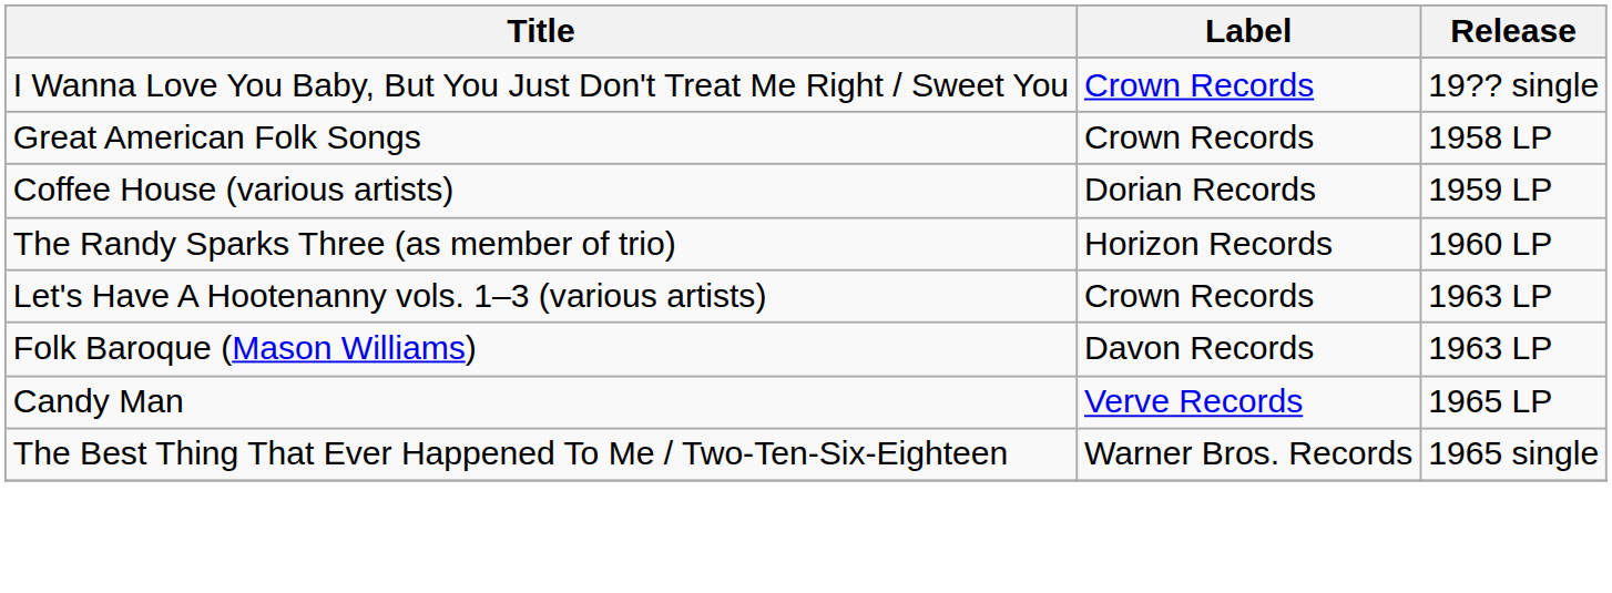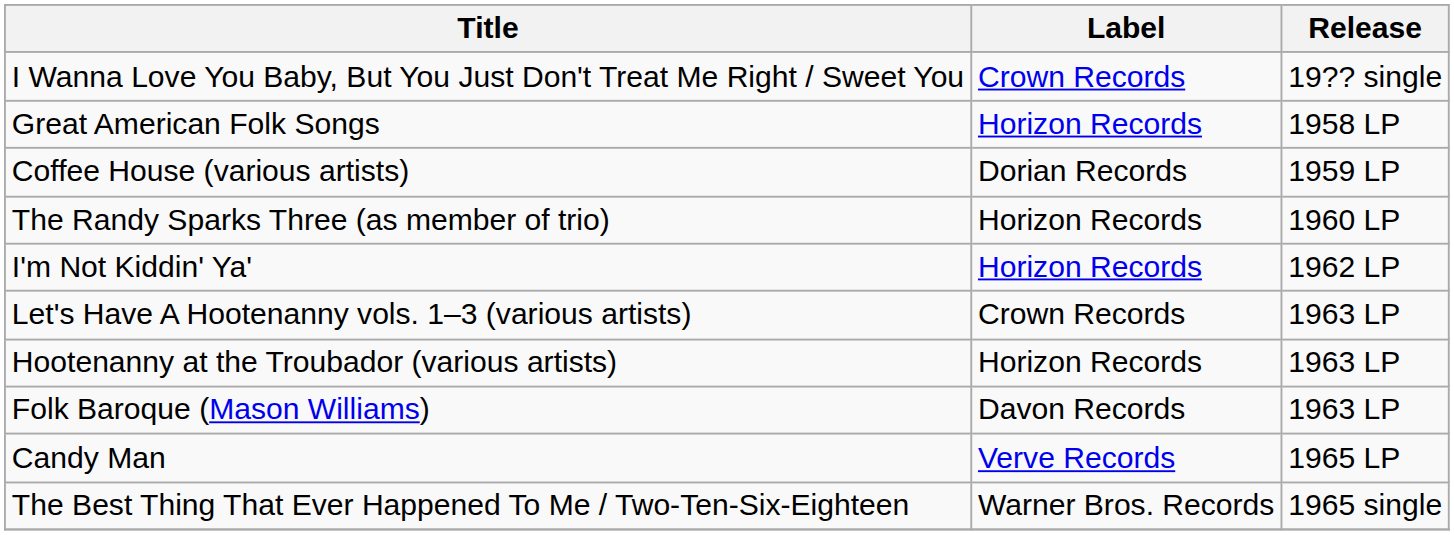Great American Folk Songs | Label: Crown Records -> Horizon Records
+ row: I'm Not Kiddin' Ya' | Horizon Records | 1962 LP
+ row: Hootenanny at the Troubador (various artists) | Horizon Records | 1963 LP
